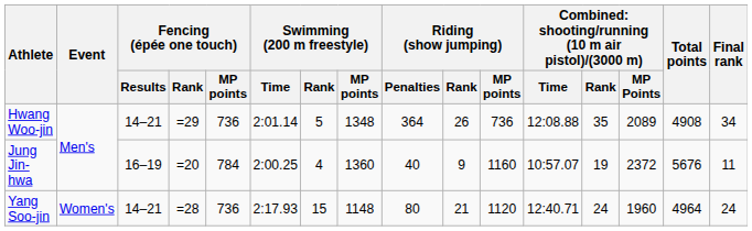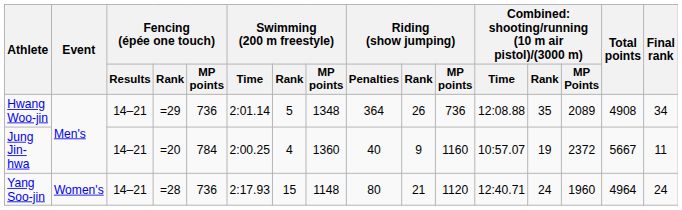Jung Jin-hwa | Fencing (épée one touch) / Results: 16–19 -> 14–21
Jung Jin-hwa | Total points: 5676 -> 5667
